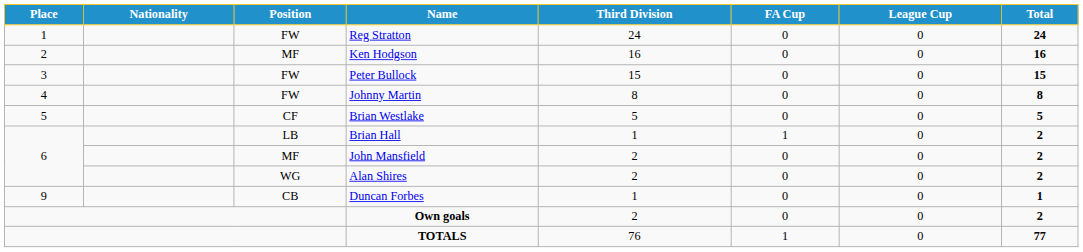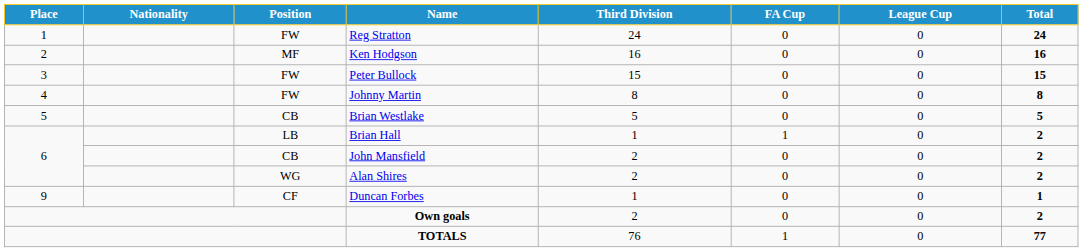Brian Westlake | Position: CF -> CB
John Mansfield | Position: MF -> CB
Duncan Forbes | Position: CB -> CF
